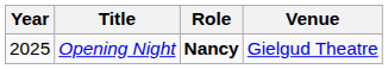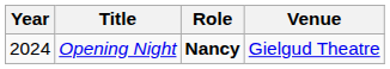Opening Night | Year: 2025 -> 2024
